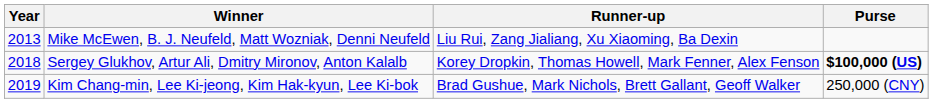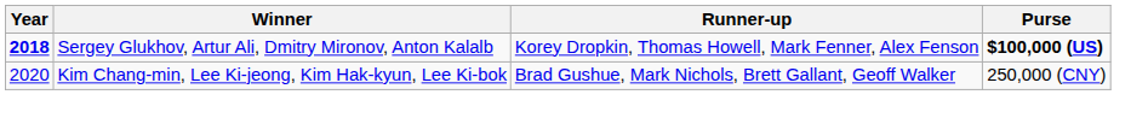- row: 2013 | Mike McEwen, B. J. Neufeld, Matt Wozniak, Denni Neufeld | Liu Rui, Zang Jialiang, Xu Xiaoming, Ba Dexin
Sergey Glukhov, Artur Ali, Dmitry Mironov, Anton Kalalb | Year: normal -> bold
Kim Chang-min, Lee Ki-jeong, Kim Hak-kyun, Lee Ki-bok | Year: 2019 -> 2020
